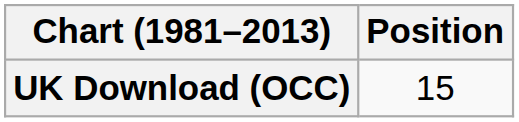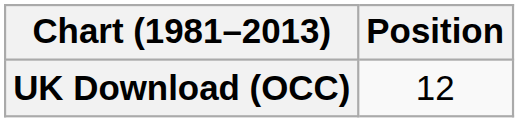UK Download (OCC) | Position: 15 -> 12
